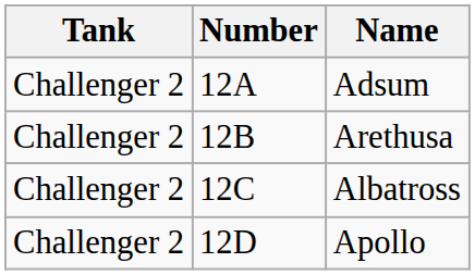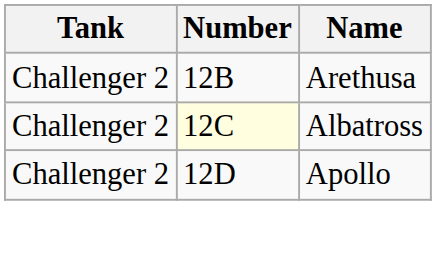- row: Challenger 2 | 12A | Adsum
Albatross | Number: no background -> lightyellow background
